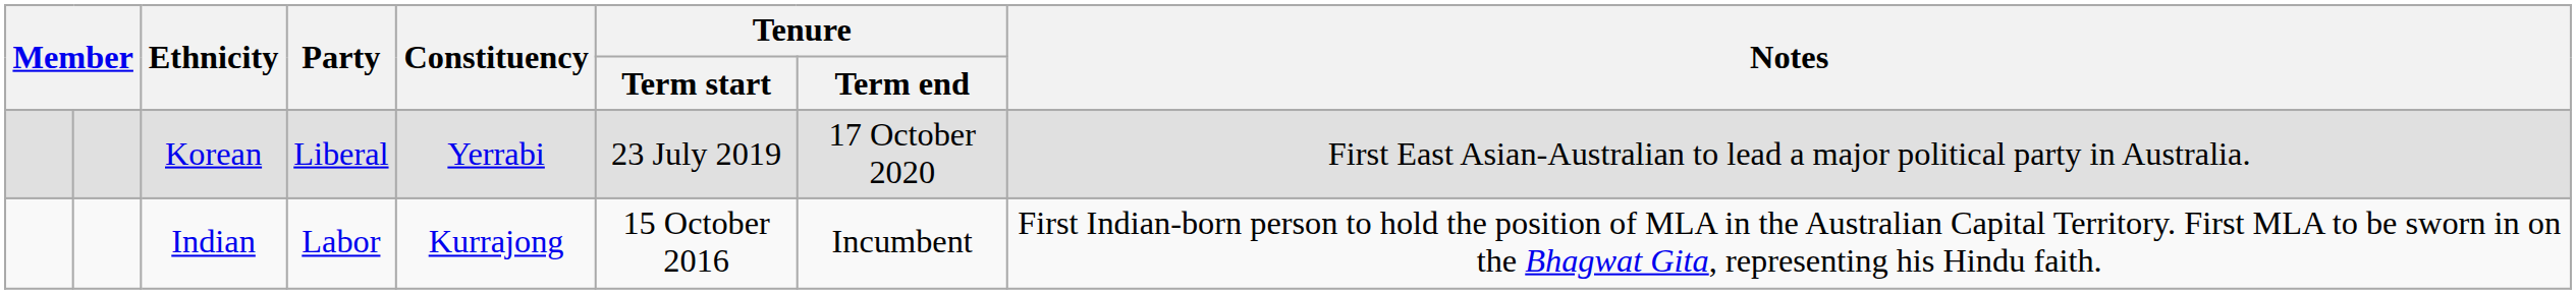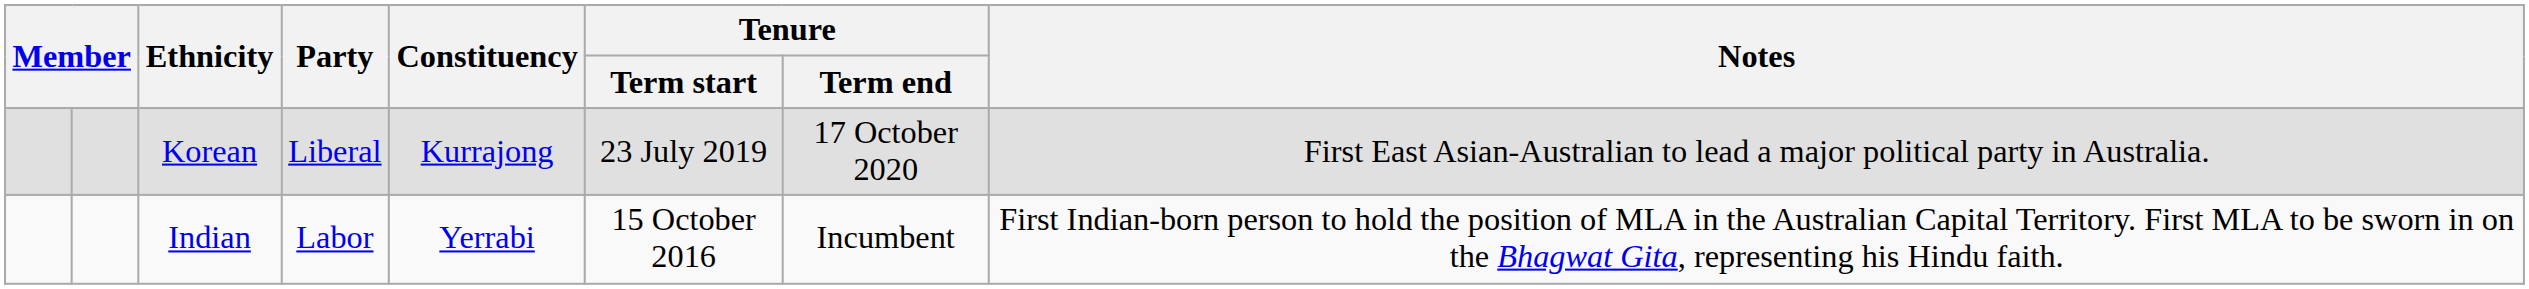Korean | Constituency: Yerrabi -> Kurrajong
Indian | Constituency: Kurrajong -> Yerrabi
